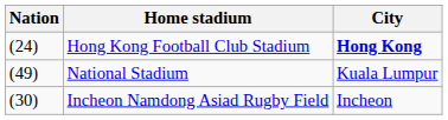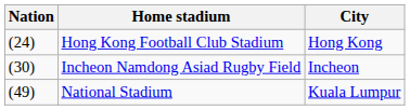Hong Kong Football Club Stadium | City: bold -> normal
rows swapped: Incheon Namdong Asiad Rugby Field <-> National Stadium
